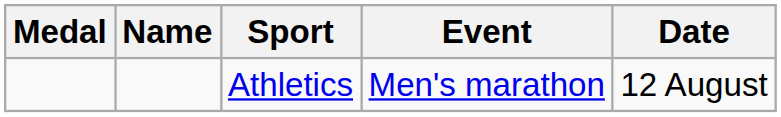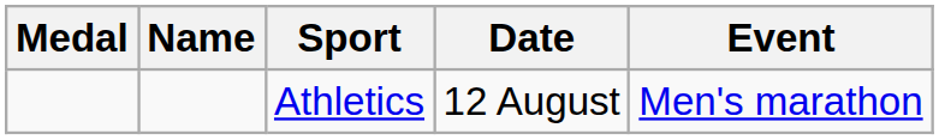columns swapped: Event <-> Date
